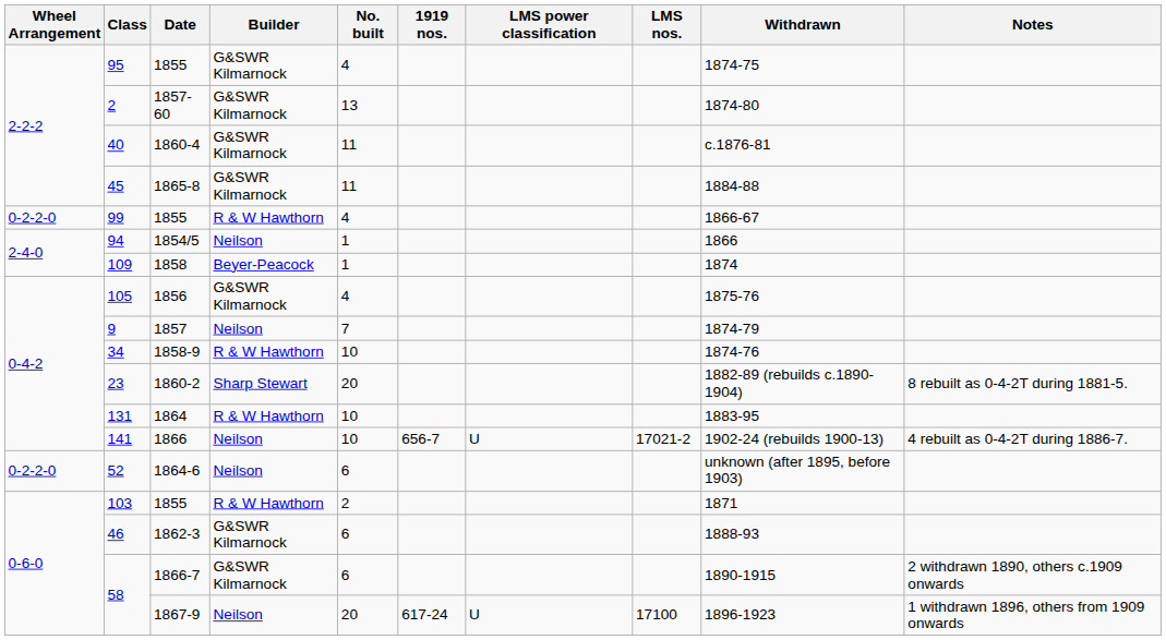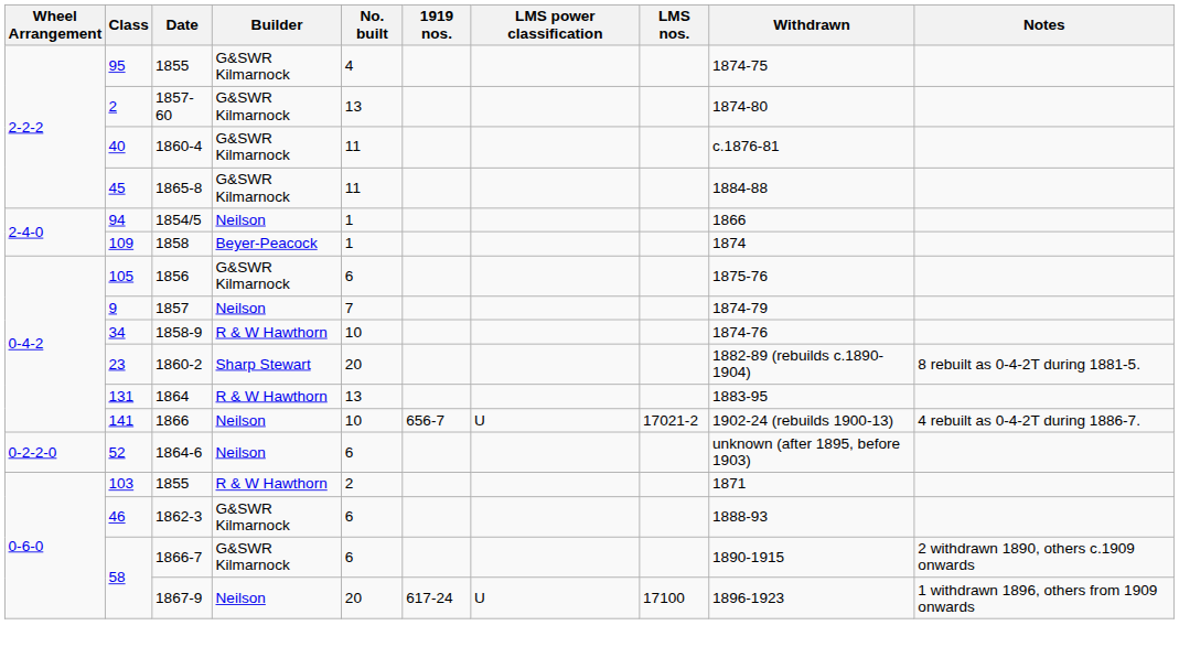- row: 0-2-2-0 | 99 | 1855 | R & W Hawthorn | 4 | 1866-67
105 | No. built: 4 -> 6
131 | No. built: 10 -> 13
